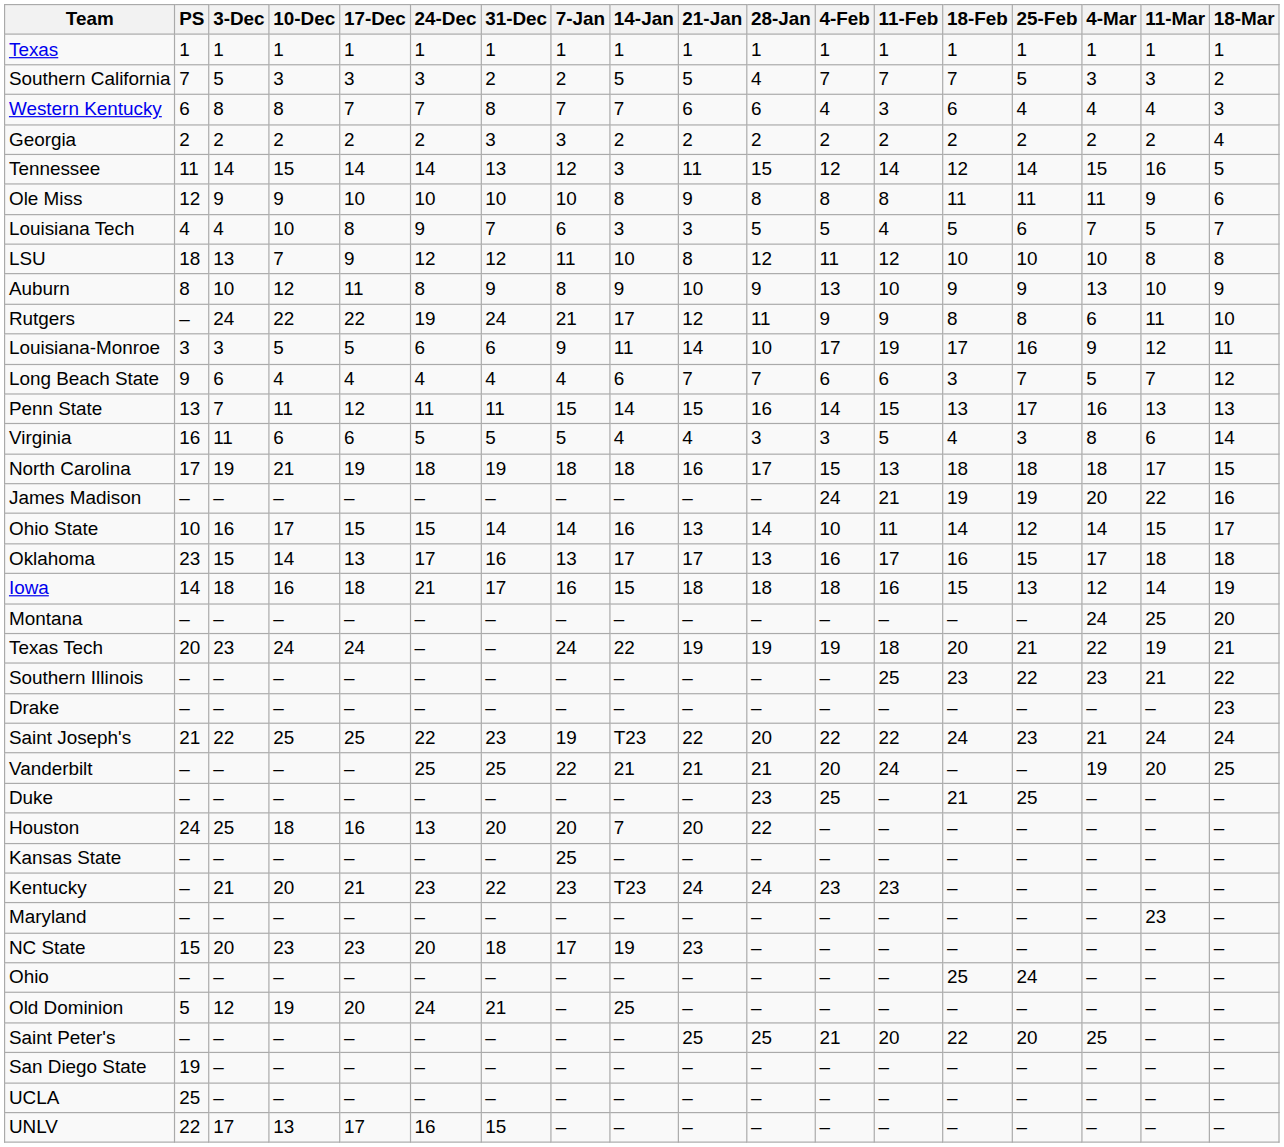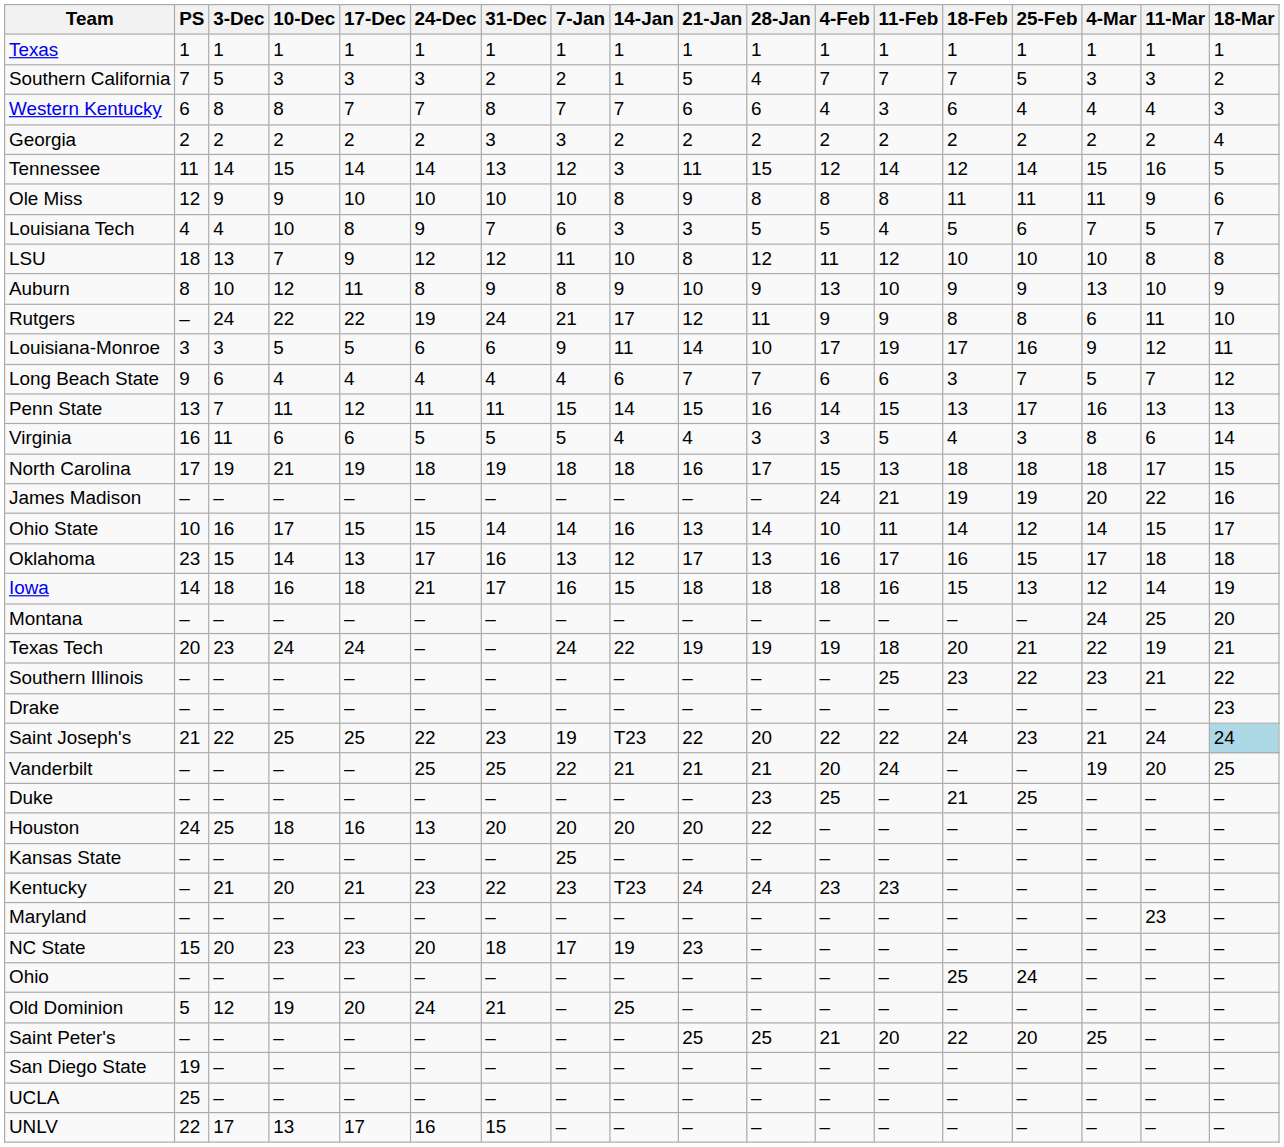Southern California | 14-Jan: 5 -> 1
Oklahoma | 14-Jan: 17 -> 12
Saint Joseph's | 18-Mar: no background -> lightblue background
Houston | 14-Jan: 7 -> 20
